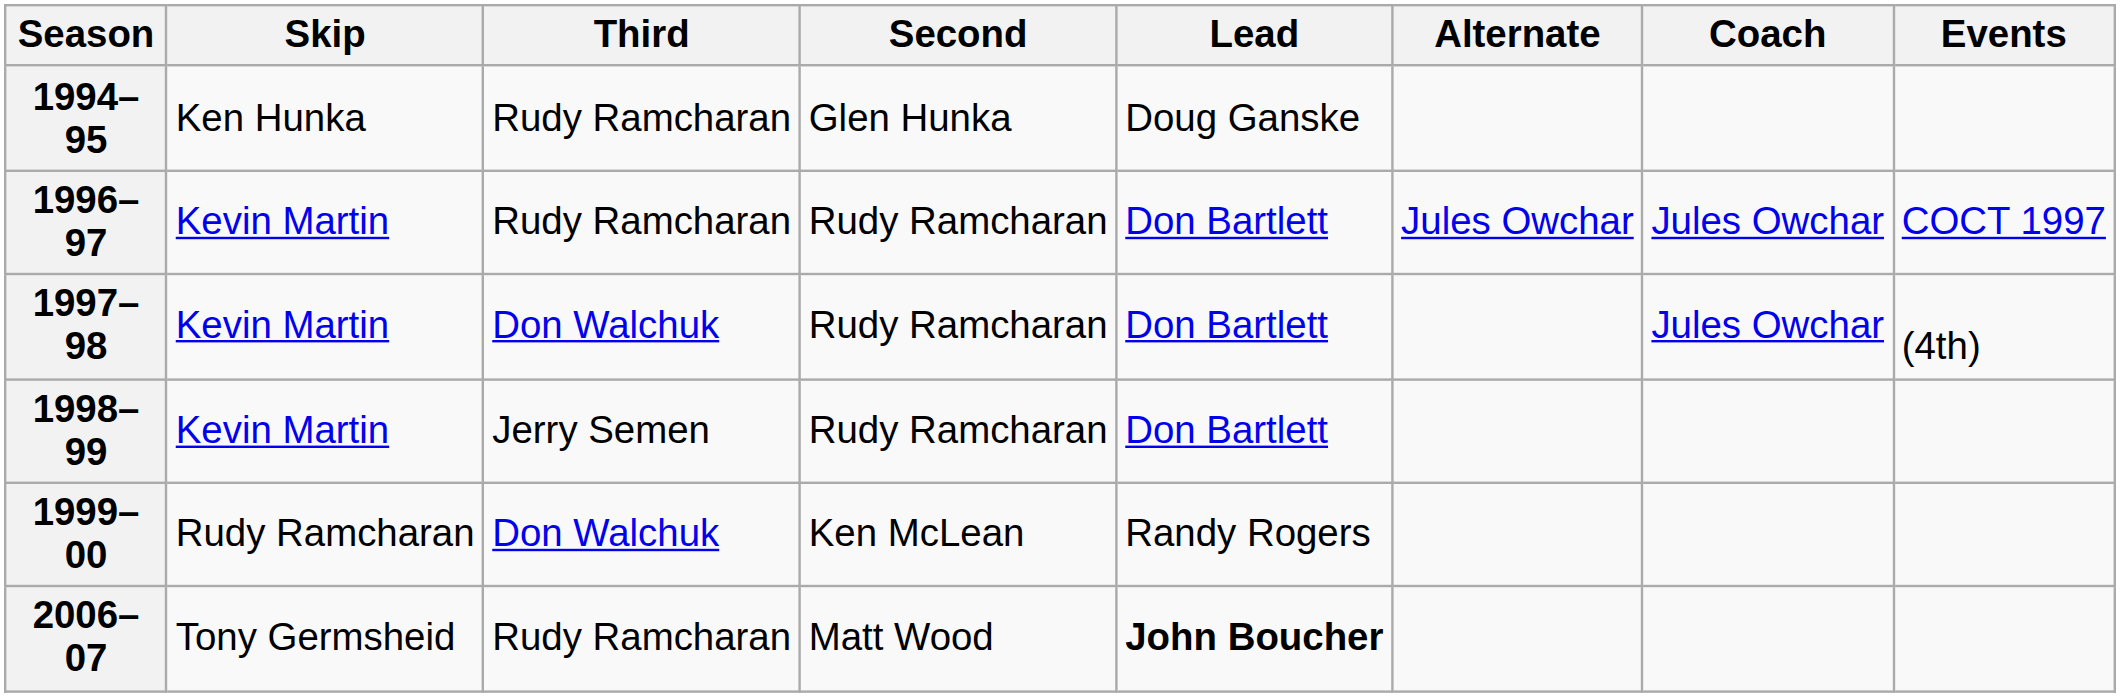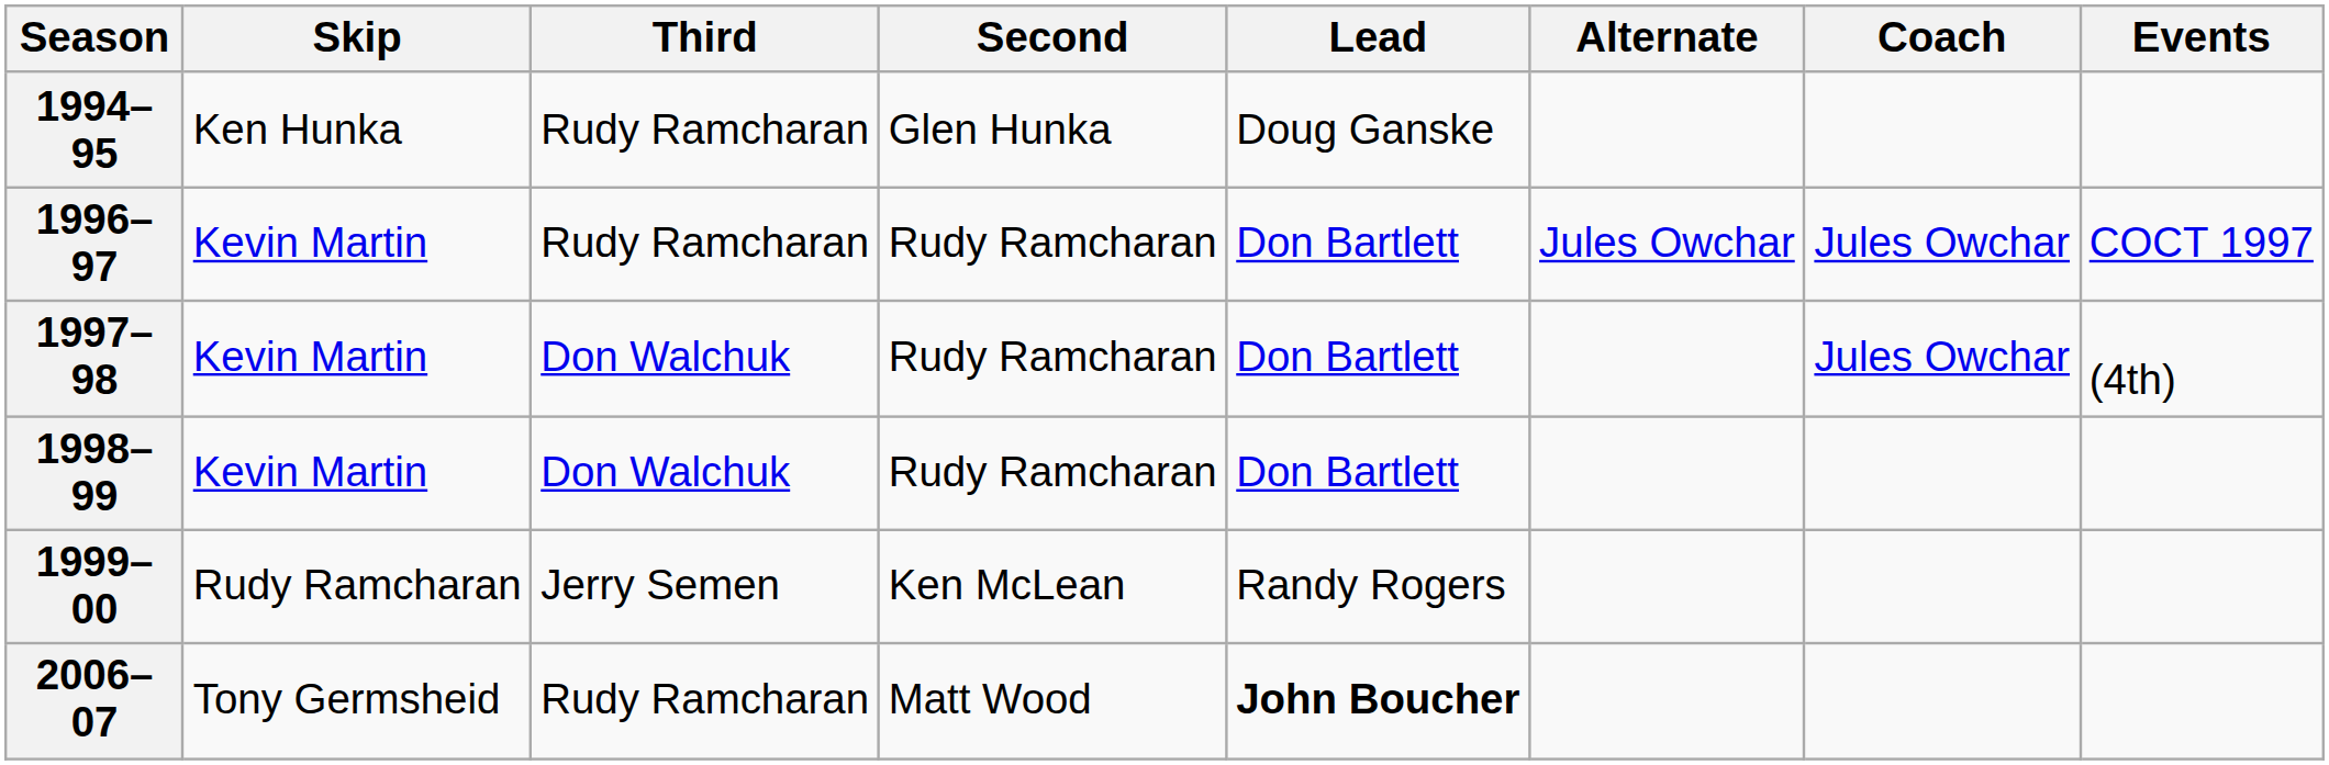1998–99 | Third: Jerry Semen -> Don Walchuk
1999–00 | Third: Don Walchuk -> Jerry Semen
